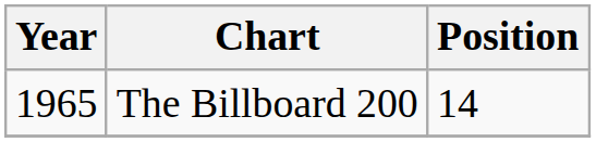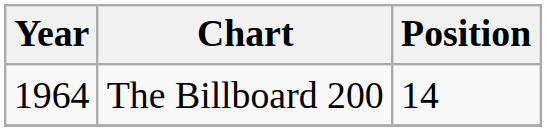The Billboard 200 | Year: 1965 -> 1964
